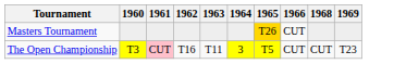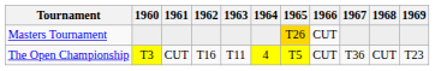+ column: 1967 | T36
The Open Championship | 1961: pink background -> no background
The Open Championship | 1964: 3 -> 4
